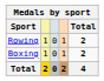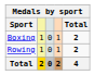rows swapped: Boxing <-> Rowing
